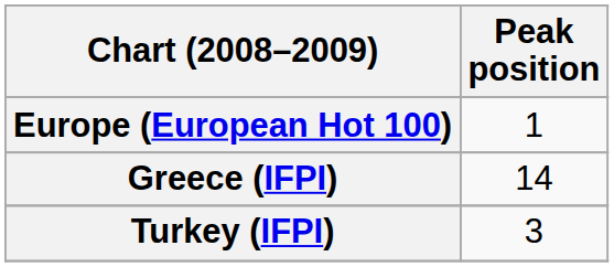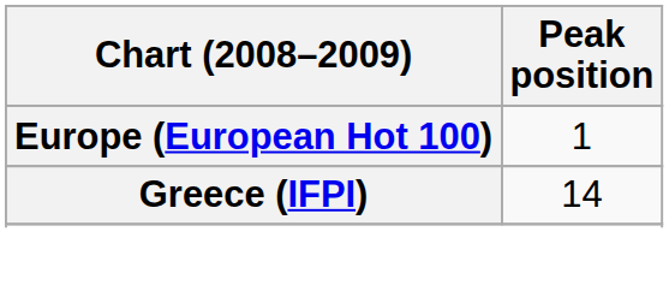- row: Turkey (IFPI) | 3
